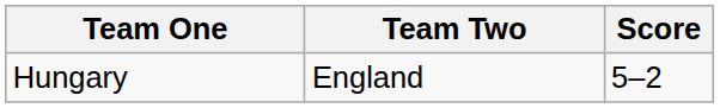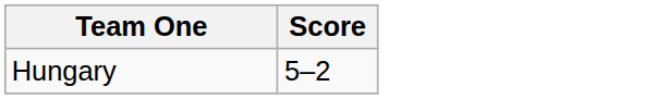- column: Team Two | England
